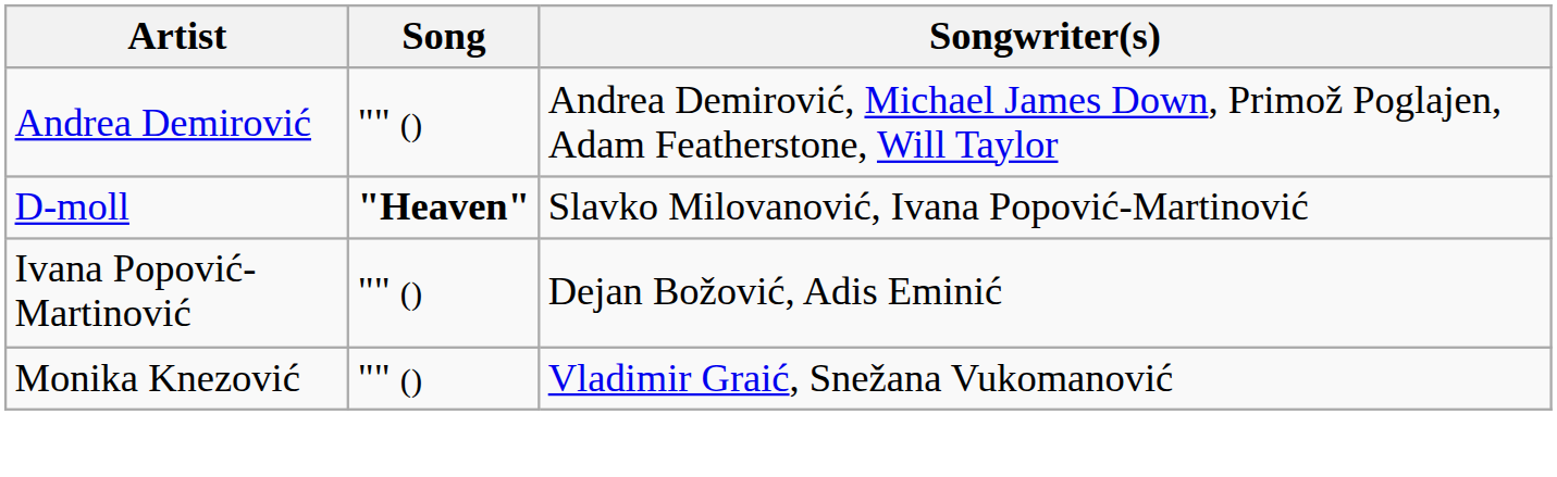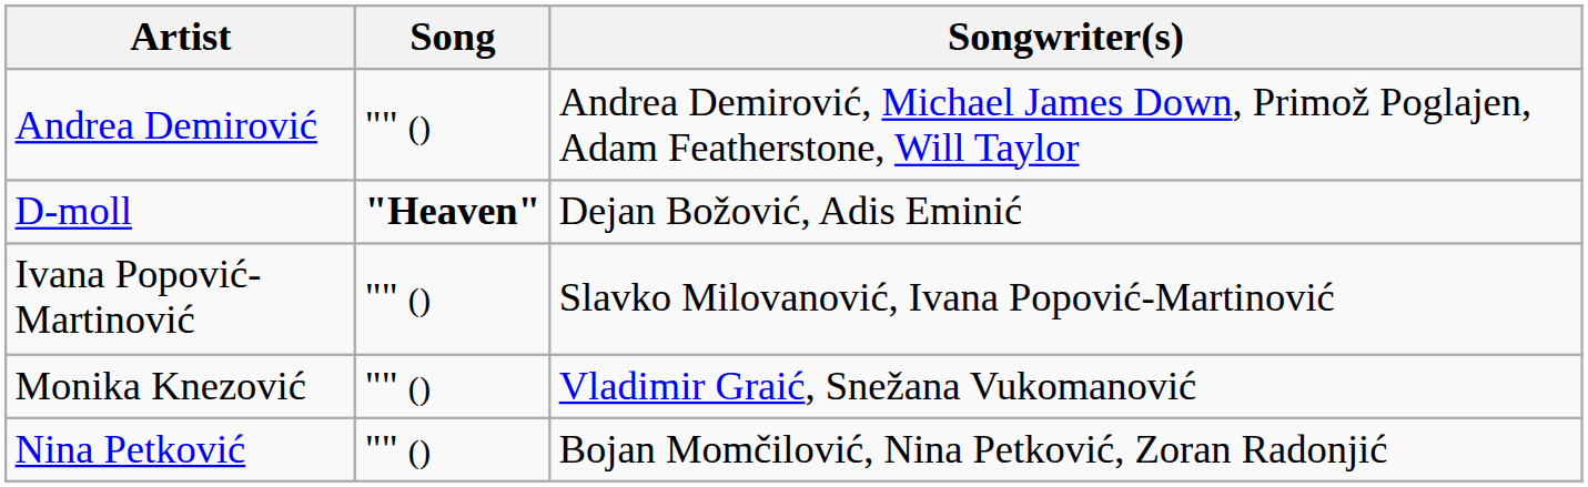D-moll | Songwriter(s): Slavko Milovanović, Ivana Popović-Martinović -> Dejan Božović, Adis Eminić
Ivana Popović-Martinović | Songwriter(s): Dejan Božović, Adis Eminić -> Slavko Milovanović, Ivana Popović-Martinović
+ row: Nina Petković | "" () | Bojan Momčilović, Nina Petković, Zoran Radonjić
